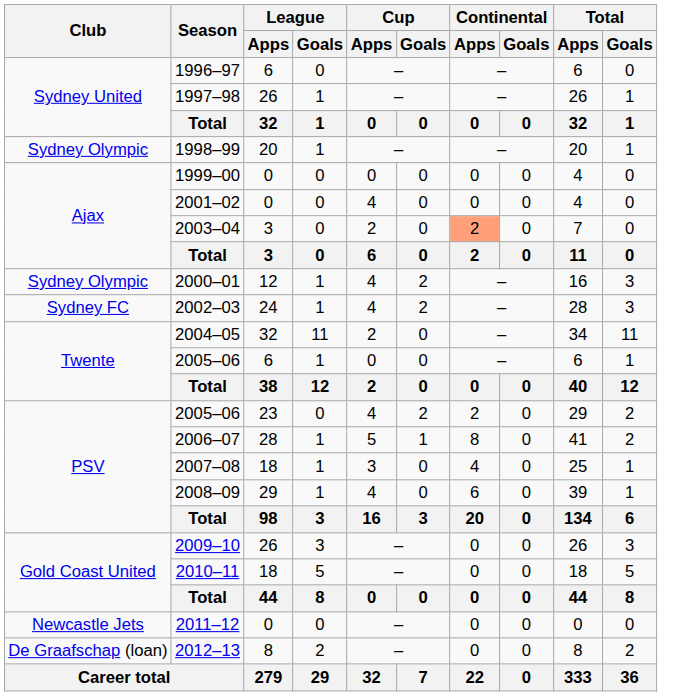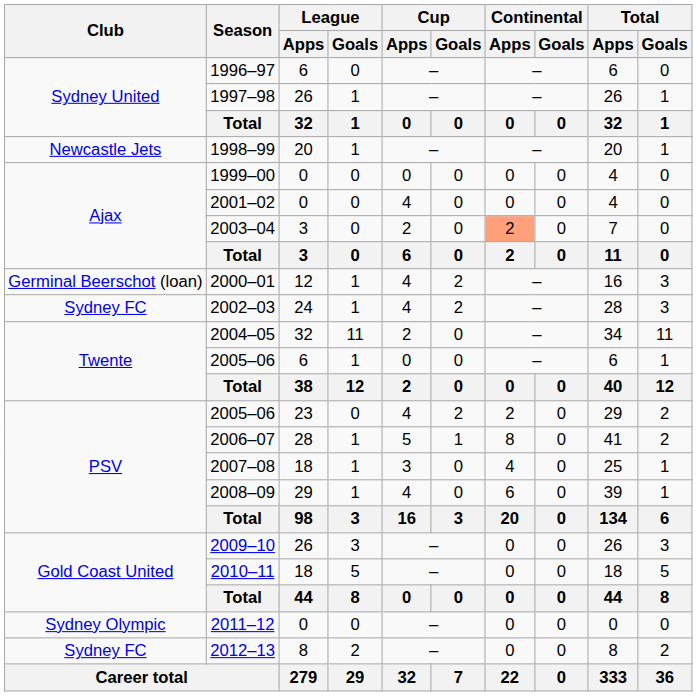1998–99 | Club: Sydney Olympic -> Newcastle Jets
2000–01 | Club: Sydney Olympic -> Germinal Beerschot (loan)
2011–12 | Club: Newcastle Jets -> Sydney Olympic
2012–13 | Club: De Graafschap (loan) -> Sydney FC
